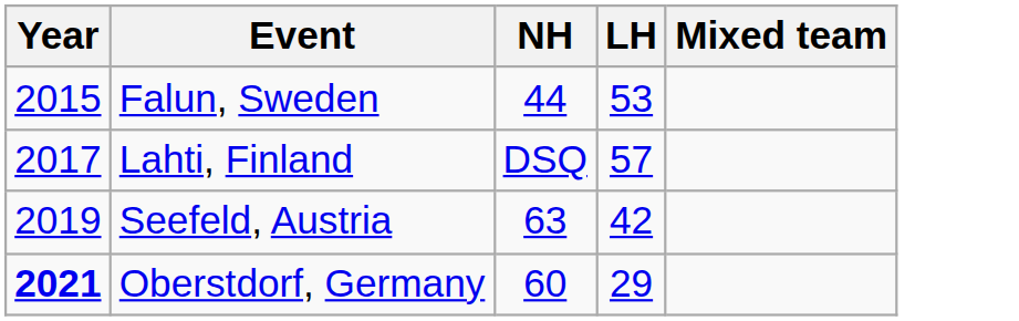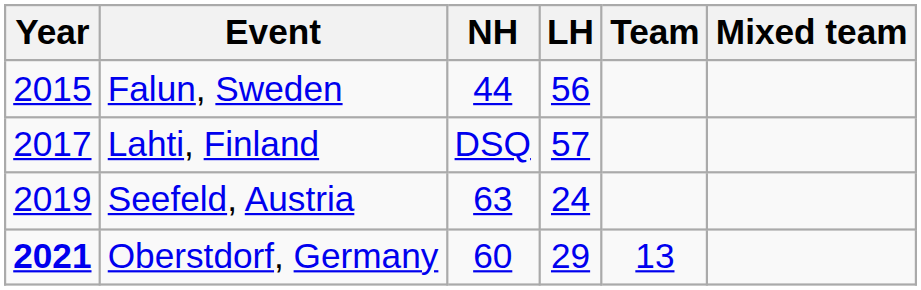+ column: Team | 13
Falun, Sweden | LH: 53 -> 56
Seefeld, Austria | LH: 42 -> 24
